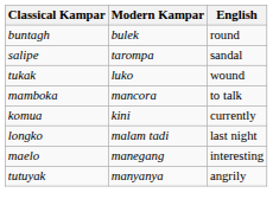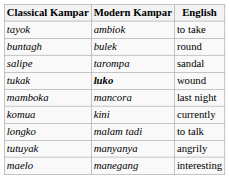+ row: tayok | ambiok | to take
tukak | Modern Kampar: normal -> bold
mamboka | English: to talk -> last night
longko | English: last night -> to talk
rows swapped: maelo <-> tutuyak
